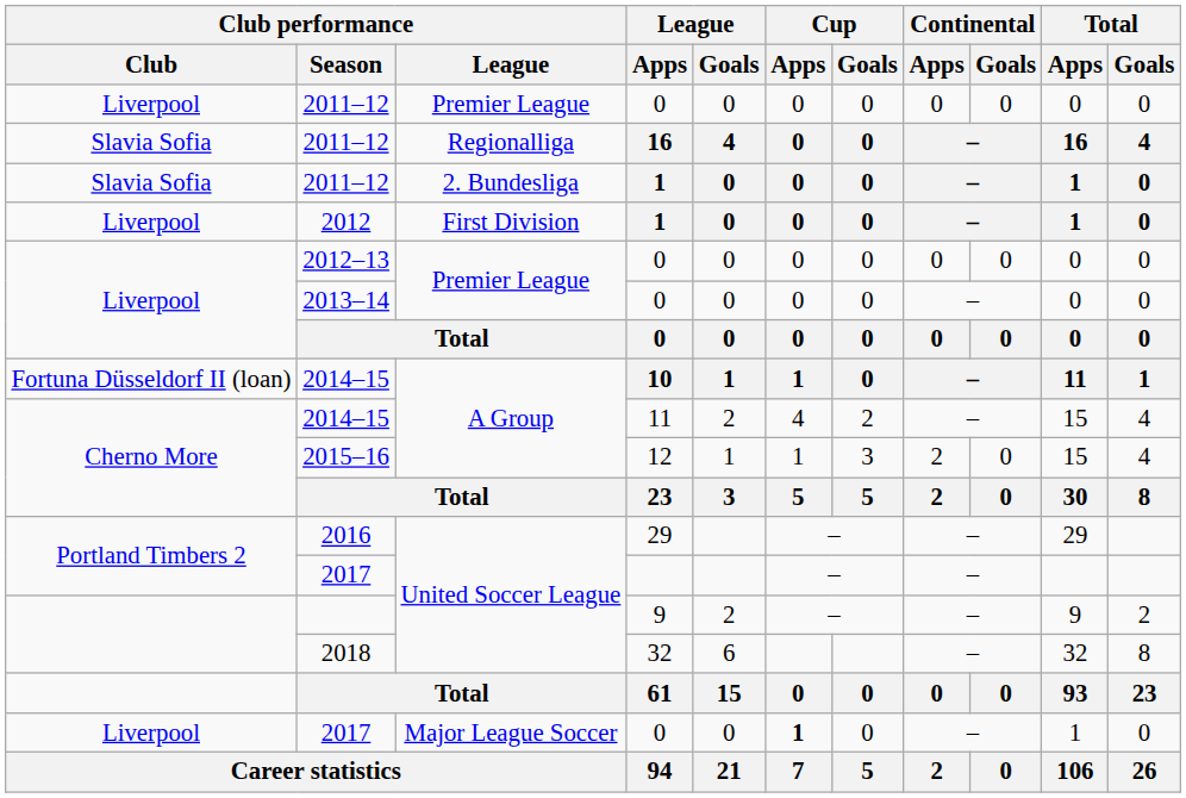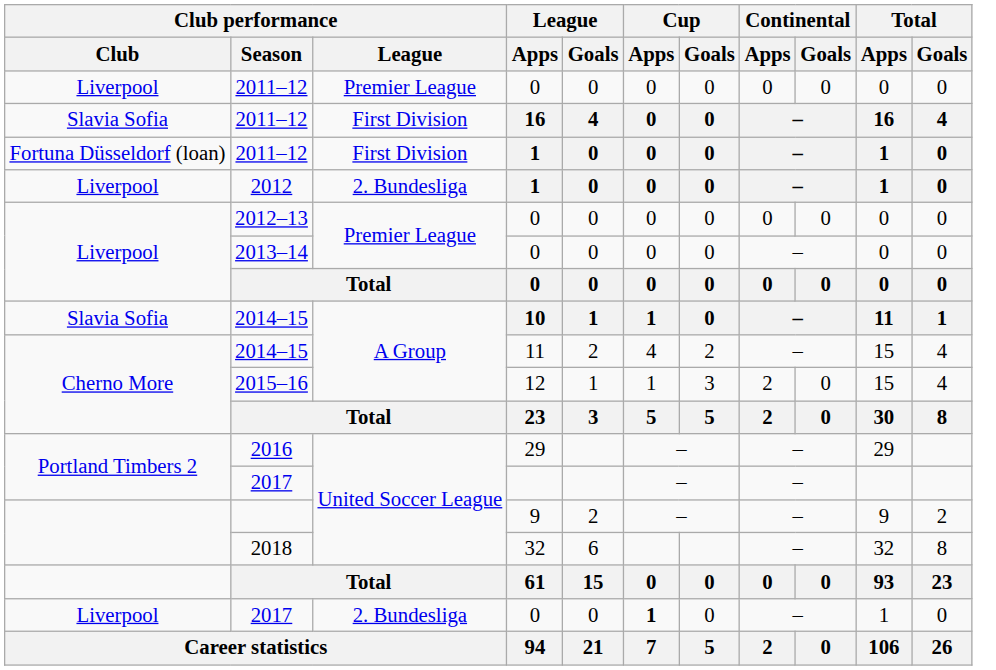2011–12 / 16 | Club performance / League: Regionalliga -> First Division
2011–12 / 1 | Club performance / Club: Slavia Sofia -> Fortuna Düsseldorf (loan)
2011–12 / 1 | Club performance / League: 2. Bundesliga -> First Division
2012 | Club performance / League: First Division -> 2. Bundesliga
2014–15 / 10 | Club performance / Club: Fortuna Düsseldorf II (loan) -> Slavia Sofia
2017 / 0 | Club performance / League: Major League Soccer -> 2. Bundesliga
